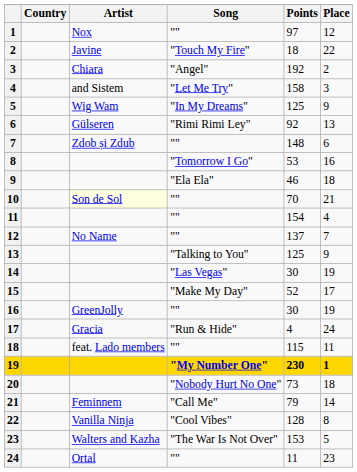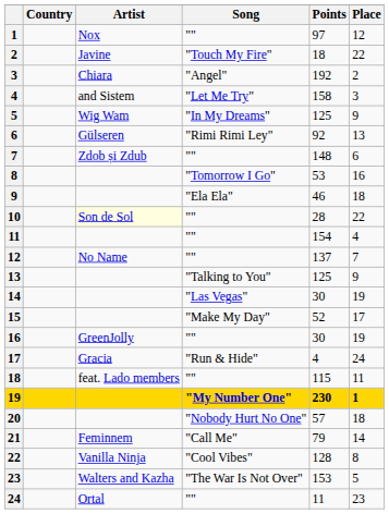10 | Points: 70 -> 28
10 | Place: 21 -> 22
20 | Points: 73 -> 57
